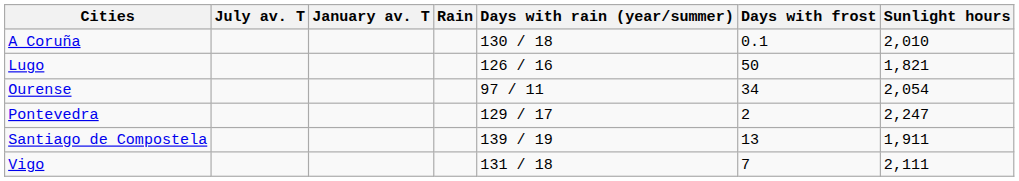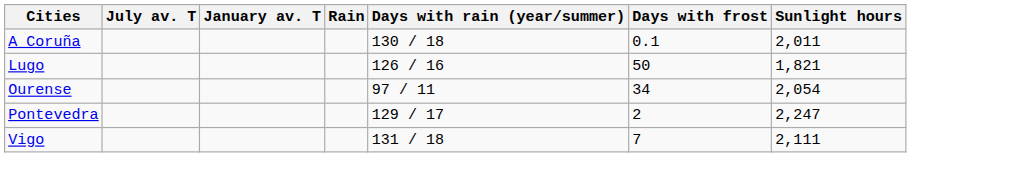A Coruña | Sunlight hours: 2,010 -> 2,011
- row: Santiago de Compostela | 139 / 19 | 13 | 1,911
